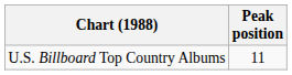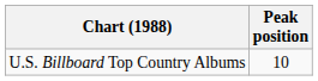U.S. Billboard Top Country Albums | Peak position: 11 -> 10
